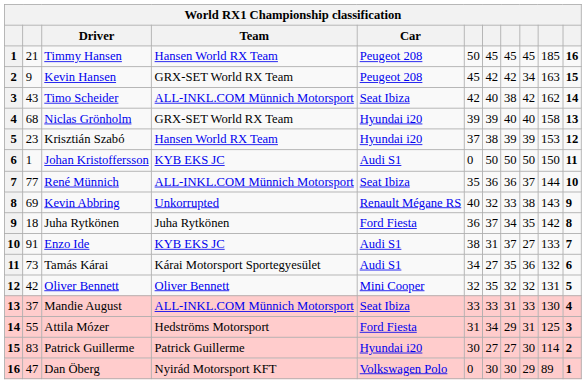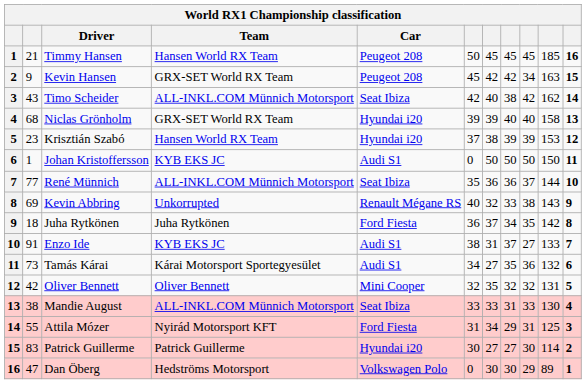Mandie August | column 2: 37 -> 38
Attila Mózer | Team: Hedströms Motorsport -> Nyirád Motorsport KFT
Dan Öberg | Team: Nyirád Motorsport KFT -> Hedströms Motorsport
